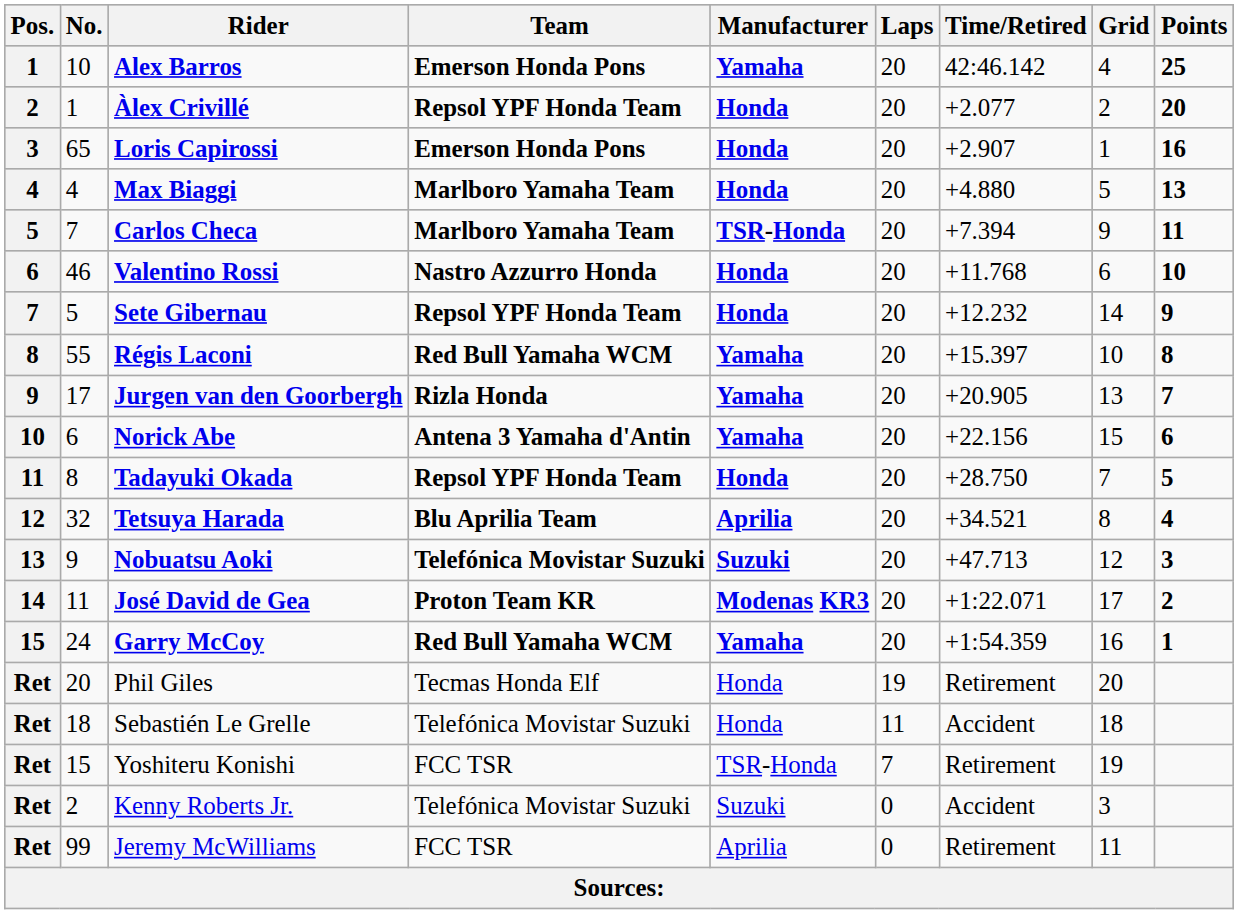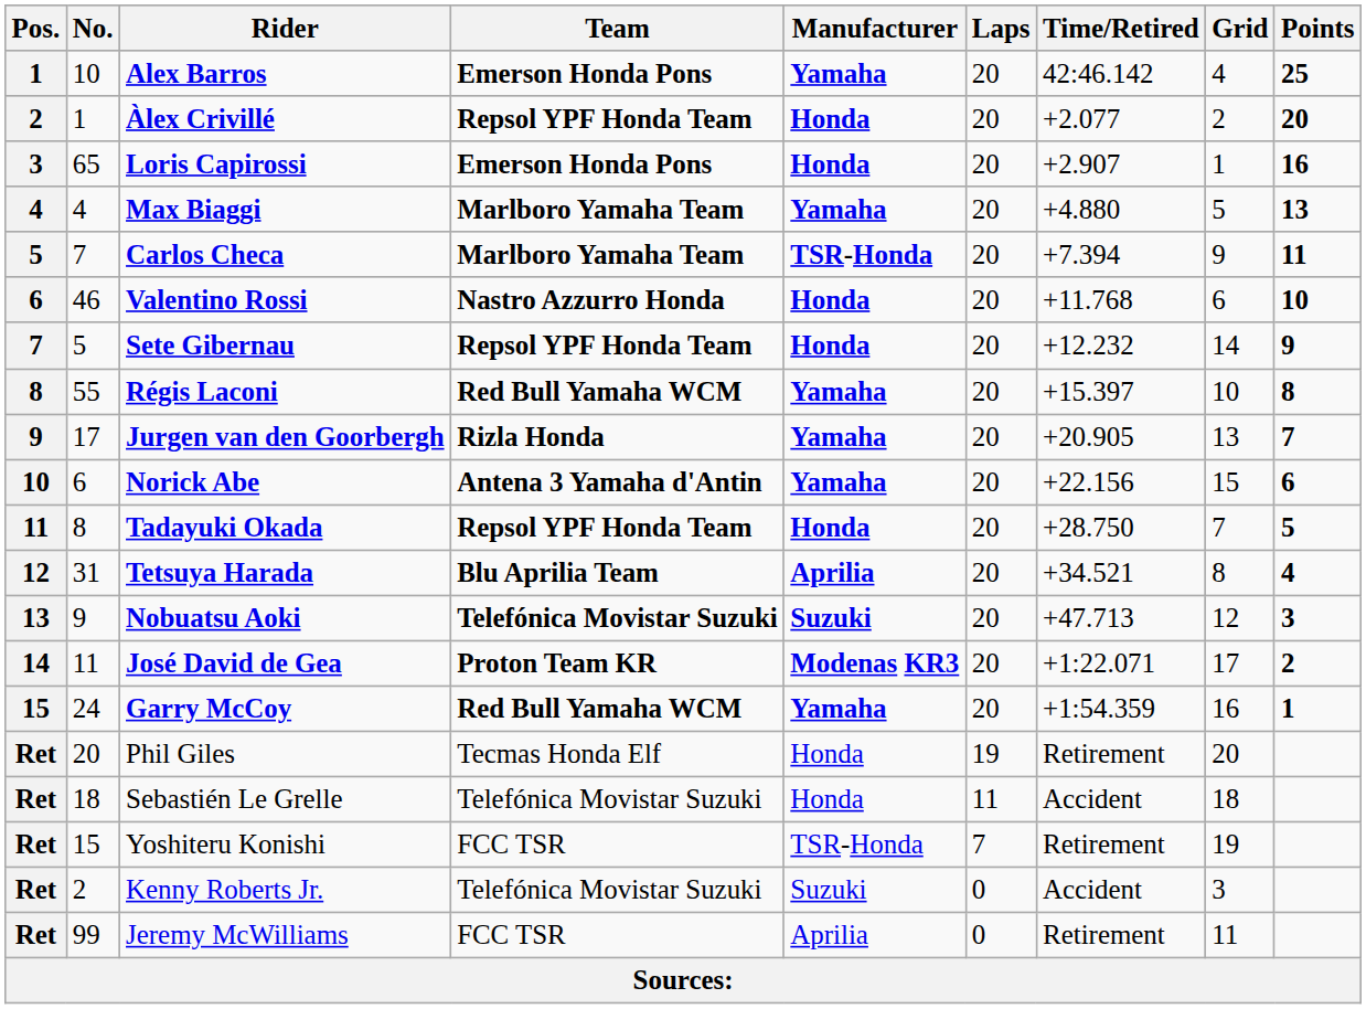Max Biaggi | Manufacturer: Honda -> Yamaha
Tetsuya Harada | No.: 32 -> 31
